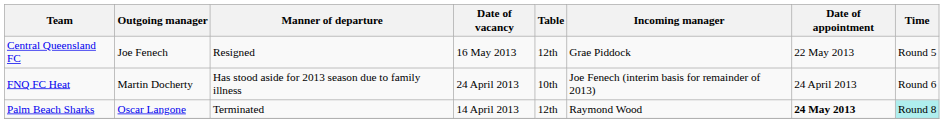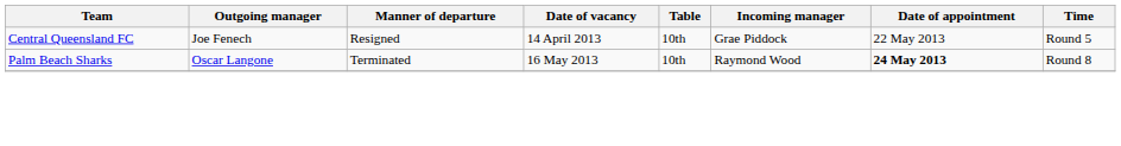Central Queensland FC | Date of vacancy: 16 May 2013 -> 14 April 2013
Central Queensland FC | Table: 12th -> 10th
- row: FNQ FC Heat | Martin Docherty | Has stood aside for 2013 season due to family illness | 24 April 2013 | 10th | Joe Fenech (interim basis for remainder of 2013) | 24 April 2013 | Round 6
Palm Beach Sharks | Date of vacancy: 14 April 2013 -> 16 May 2013
Palm Beach Sharks | Table: 12th -> 10th
Palm Beach Sharks | Time: paleturquoise background -> no background
